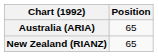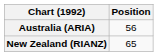Australia (ARIA) | Position: 65 -> 56
